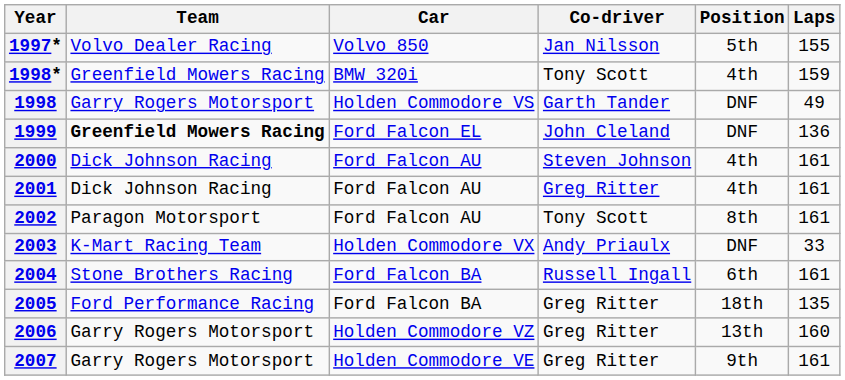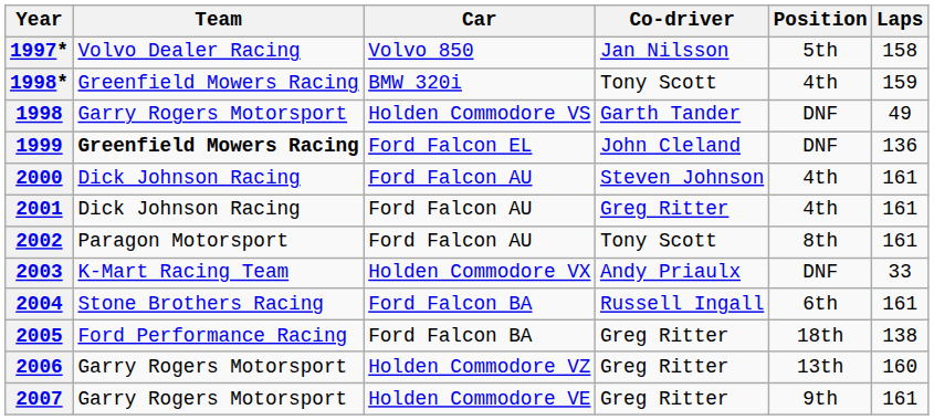1997* | Laps: 155 -> 158
2005 | Laps: 135 -> 138
